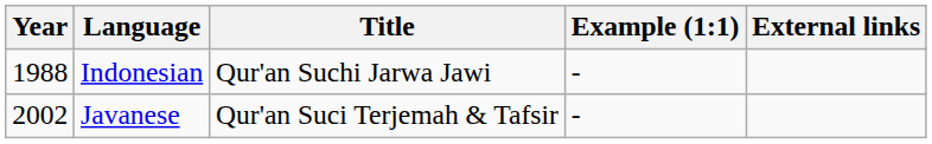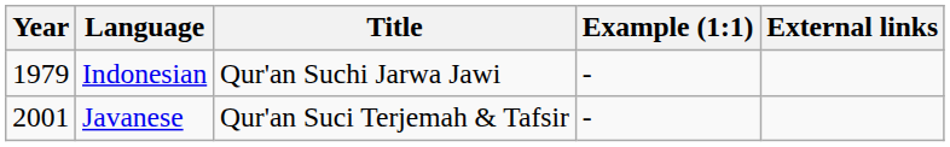Indonesian | Year: 1988 -> 1979
Javanese | Year: 2002 -> 2001
